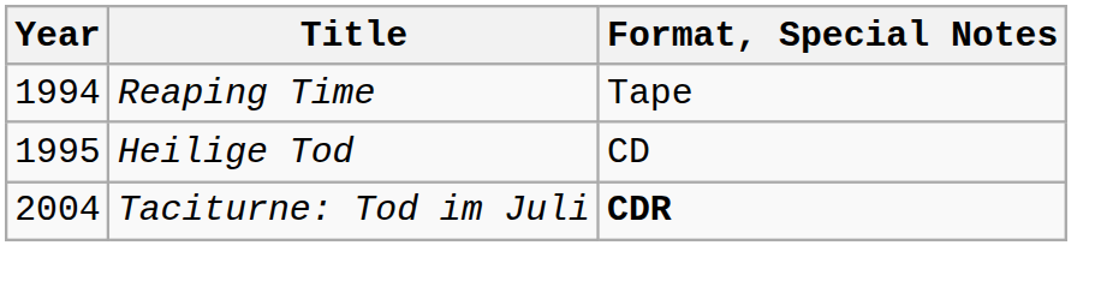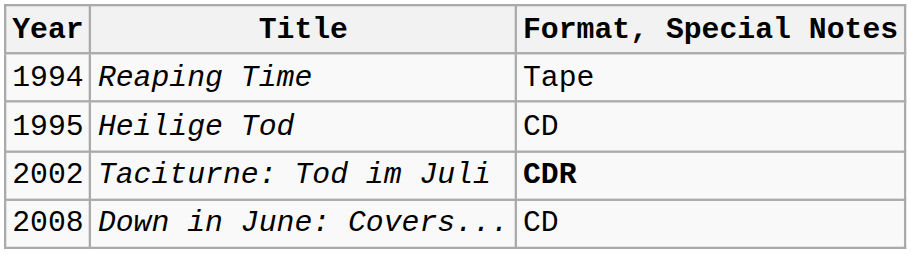Taciturne: Tod im Juli | Year: 2004 -> 2002
+ row: 2008 | Down in June: Covers... | CD
